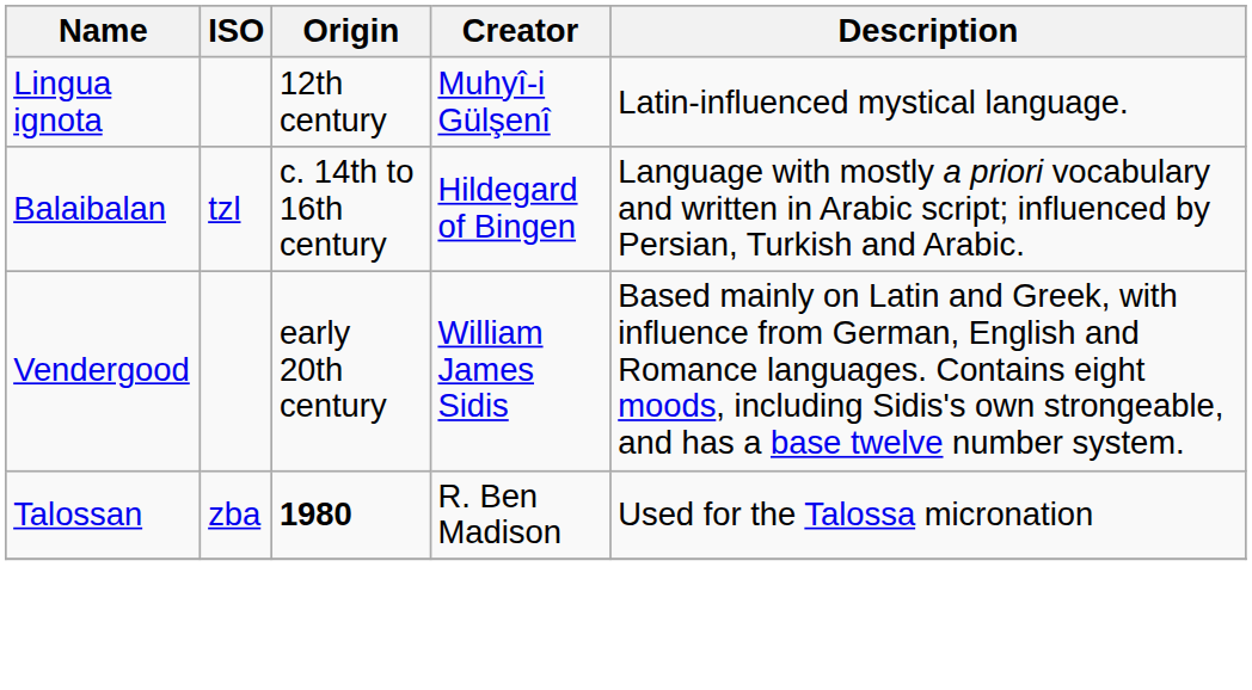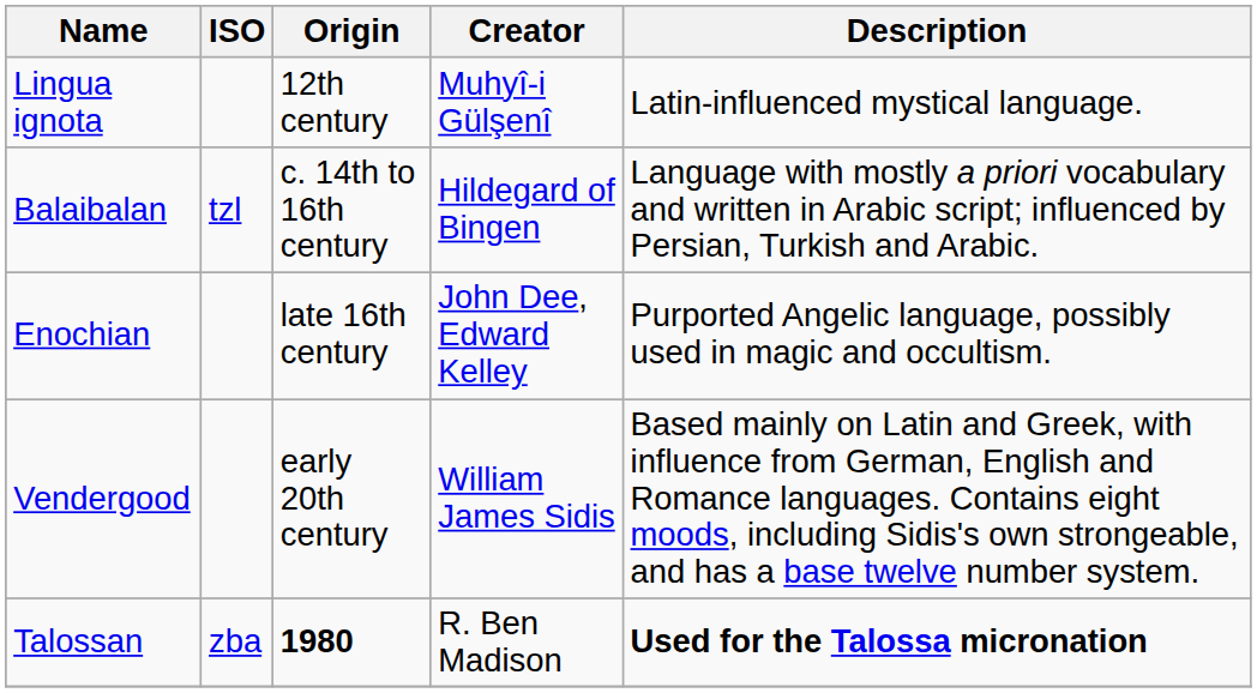+ row: Enochian | late 16th century | John Dee, Edward Kelley | Purported Angelic language, possibly used in magic and occultism.
Talossan | Description: normal -> bold
